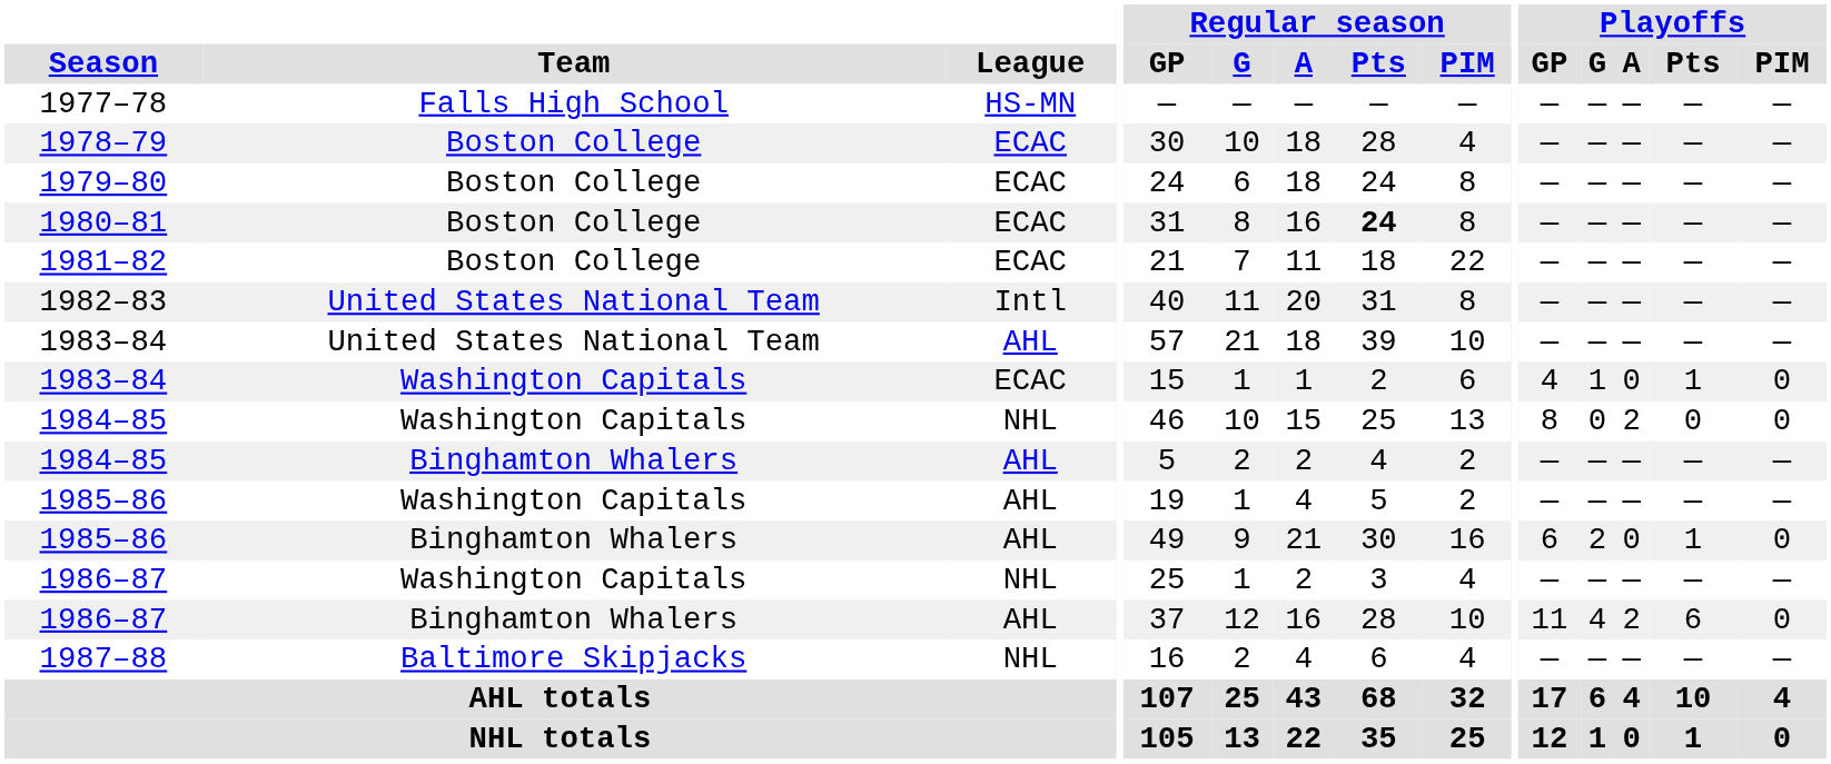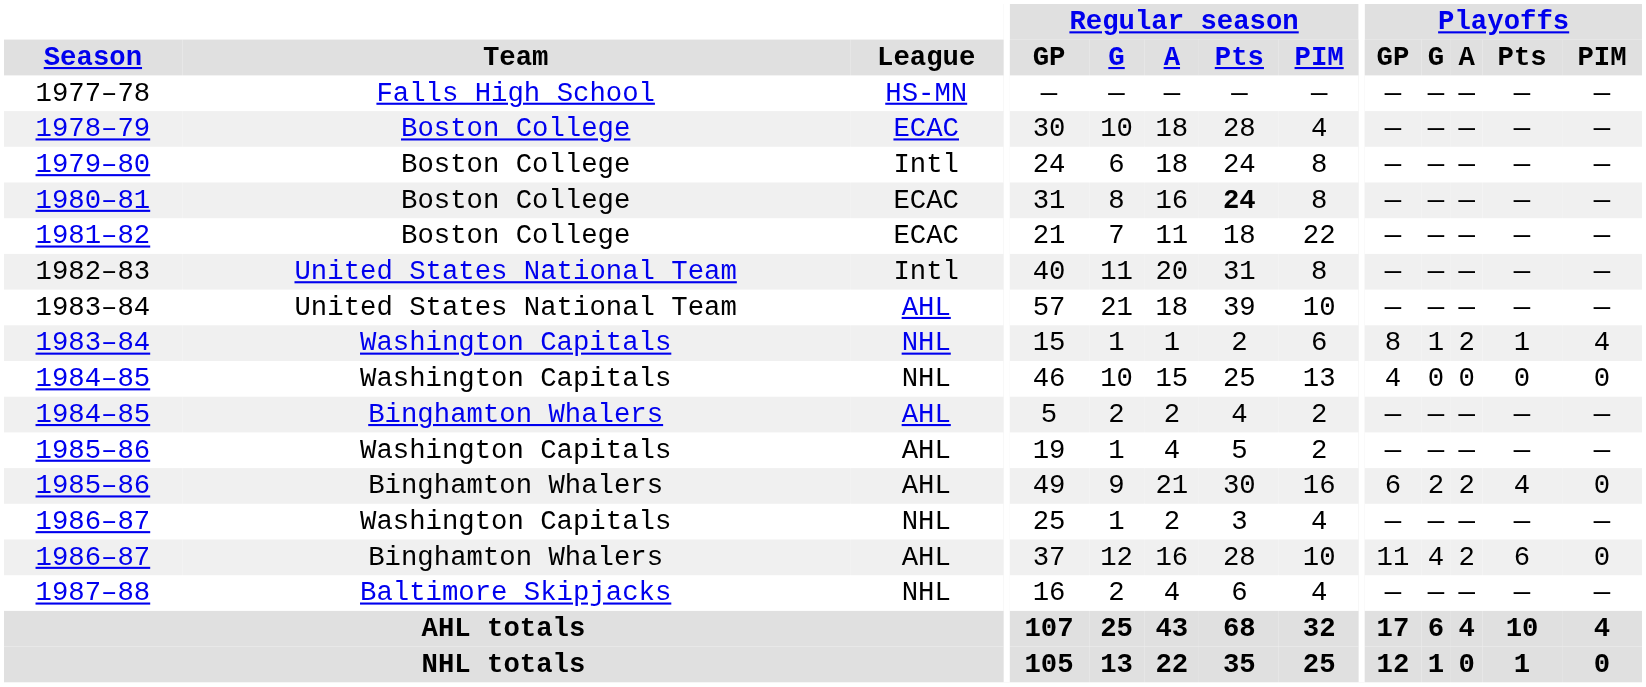1979–80 | League: ECAC -> Intl
1983–84 / Washington Capitals | League: ECAC -> NHL
1983–84 / Washington Capitals | Playoffs / GP: 4 -> 8
1983–84 / Washington Capitals | Playoffs / A: 0 -> 2
1983–84 / Washington Capitals | Playoffs / PIM: 0 -> 4
1984–85 / Washington Capitals | Playoffs / GP: 8 -> 4
1984–85 / Washington Capitals | Playoffs / A: 2 -> 0
1985–86 / Binghamton Whalers | Playoffs / A: 0 -> 2
1985–86 / Binghamton Whalers | Playoffs / Pts: 1 -> 4
